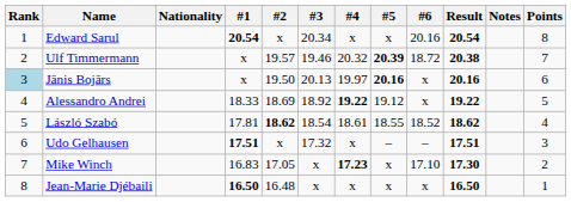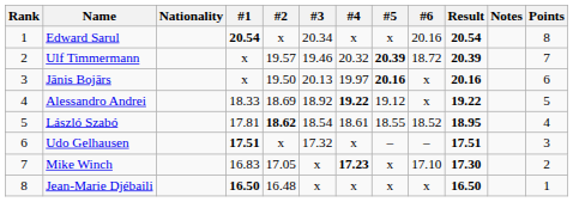Ulf Timmermann | Result: 20.38 -> 20.39
Jānis Bojārs | Rank: lightblue background -> no background
László Szabó | Result: 18.62 -> 18.95
